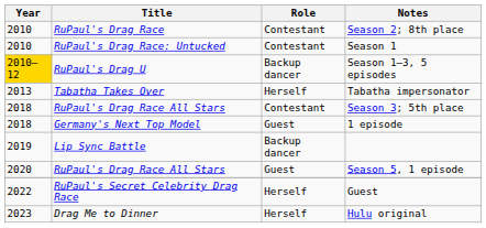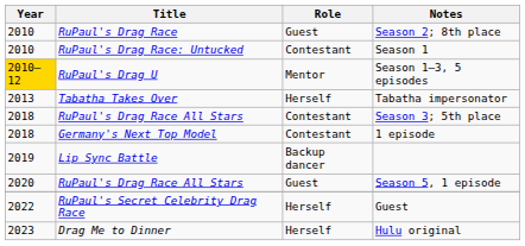Season 2; 8th place | Role: Contestant -> Guest
Season 1–3, 5 episodes | Role: Backup dancer -> Mentor
1 episode | Role: Guest -> Contestant
